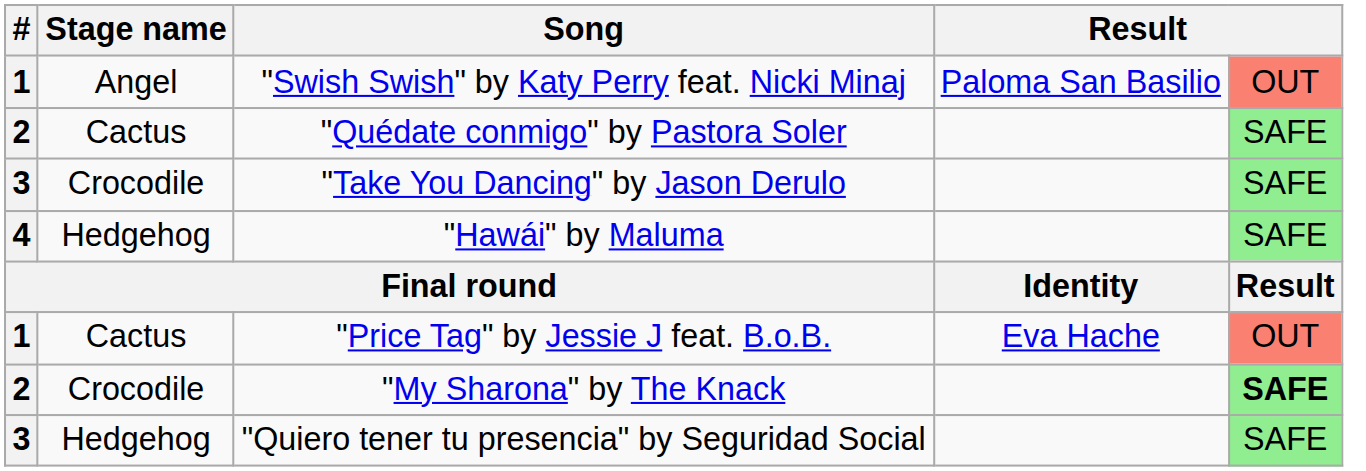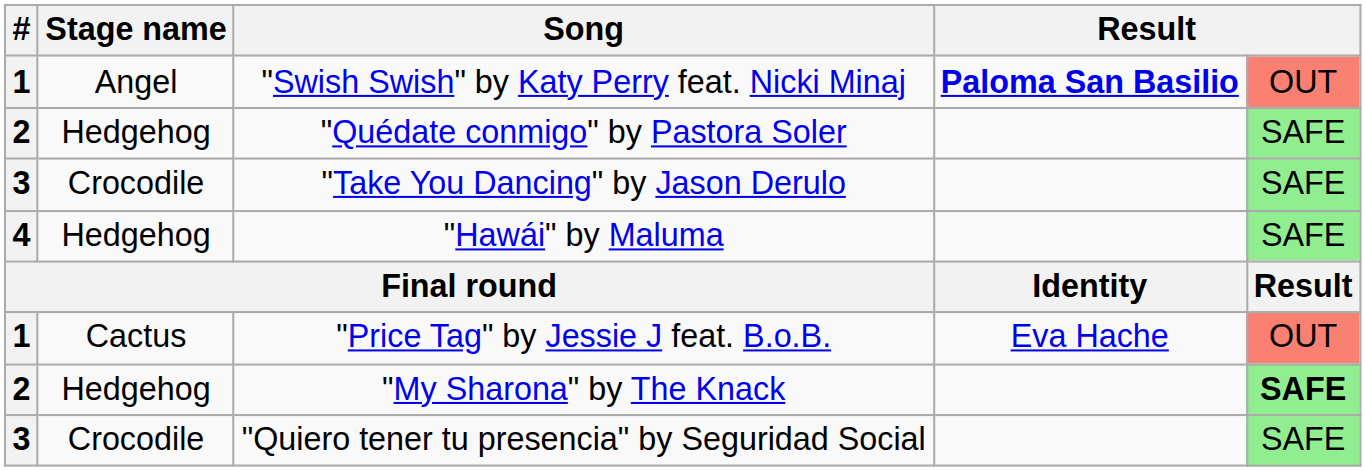"Swish Swish" by Katy Perry feat. Nicki Minaj | column 4: normal -> bold
"Quédate conmigo" by Pastora Soler | Stage name: Cactus -> Hedgehog
"My Sharona" by The Knack | Stage name: Crocodile -> Hedgehog
"Quiero tener tu presencia" by Seguridad Social | Stage name: Hedgehog -> Crocodile
